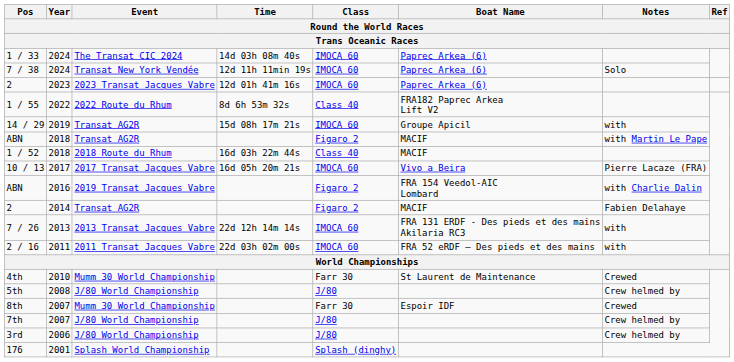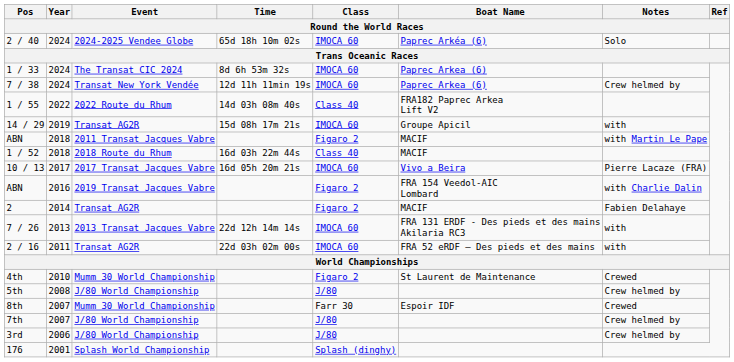+ row: 2 / 40 | 2024 | 2024-2025 Vendee Globe | 65d 18h 10m 02s | IMOCA 60 | Paprec Arkéa (6) | Solo
1 / 33 | Time: 14d 03h 08m 40s -> 8d 6h 53m 32s
7 / 38 | Notes: Solo -> Crew helmed by
- row: 2 | 2023 | 2023 Transat Jacques Vabre | 12d 01h 41m 16s | IMOCA 60 | Paprec Arkea (6)
1 / 55 | Time: 8d 6h 53m 32s -> 14d 03h 08m 40s
ABN / 2018 | Event: Transat AG2R -> 2011 Transat Jacques Vabre
2 / 16 | Event: 2011 Transat Jacques Vabre -> Transat AG2R
4th | Class: Farr 30 -> Figaro 2
